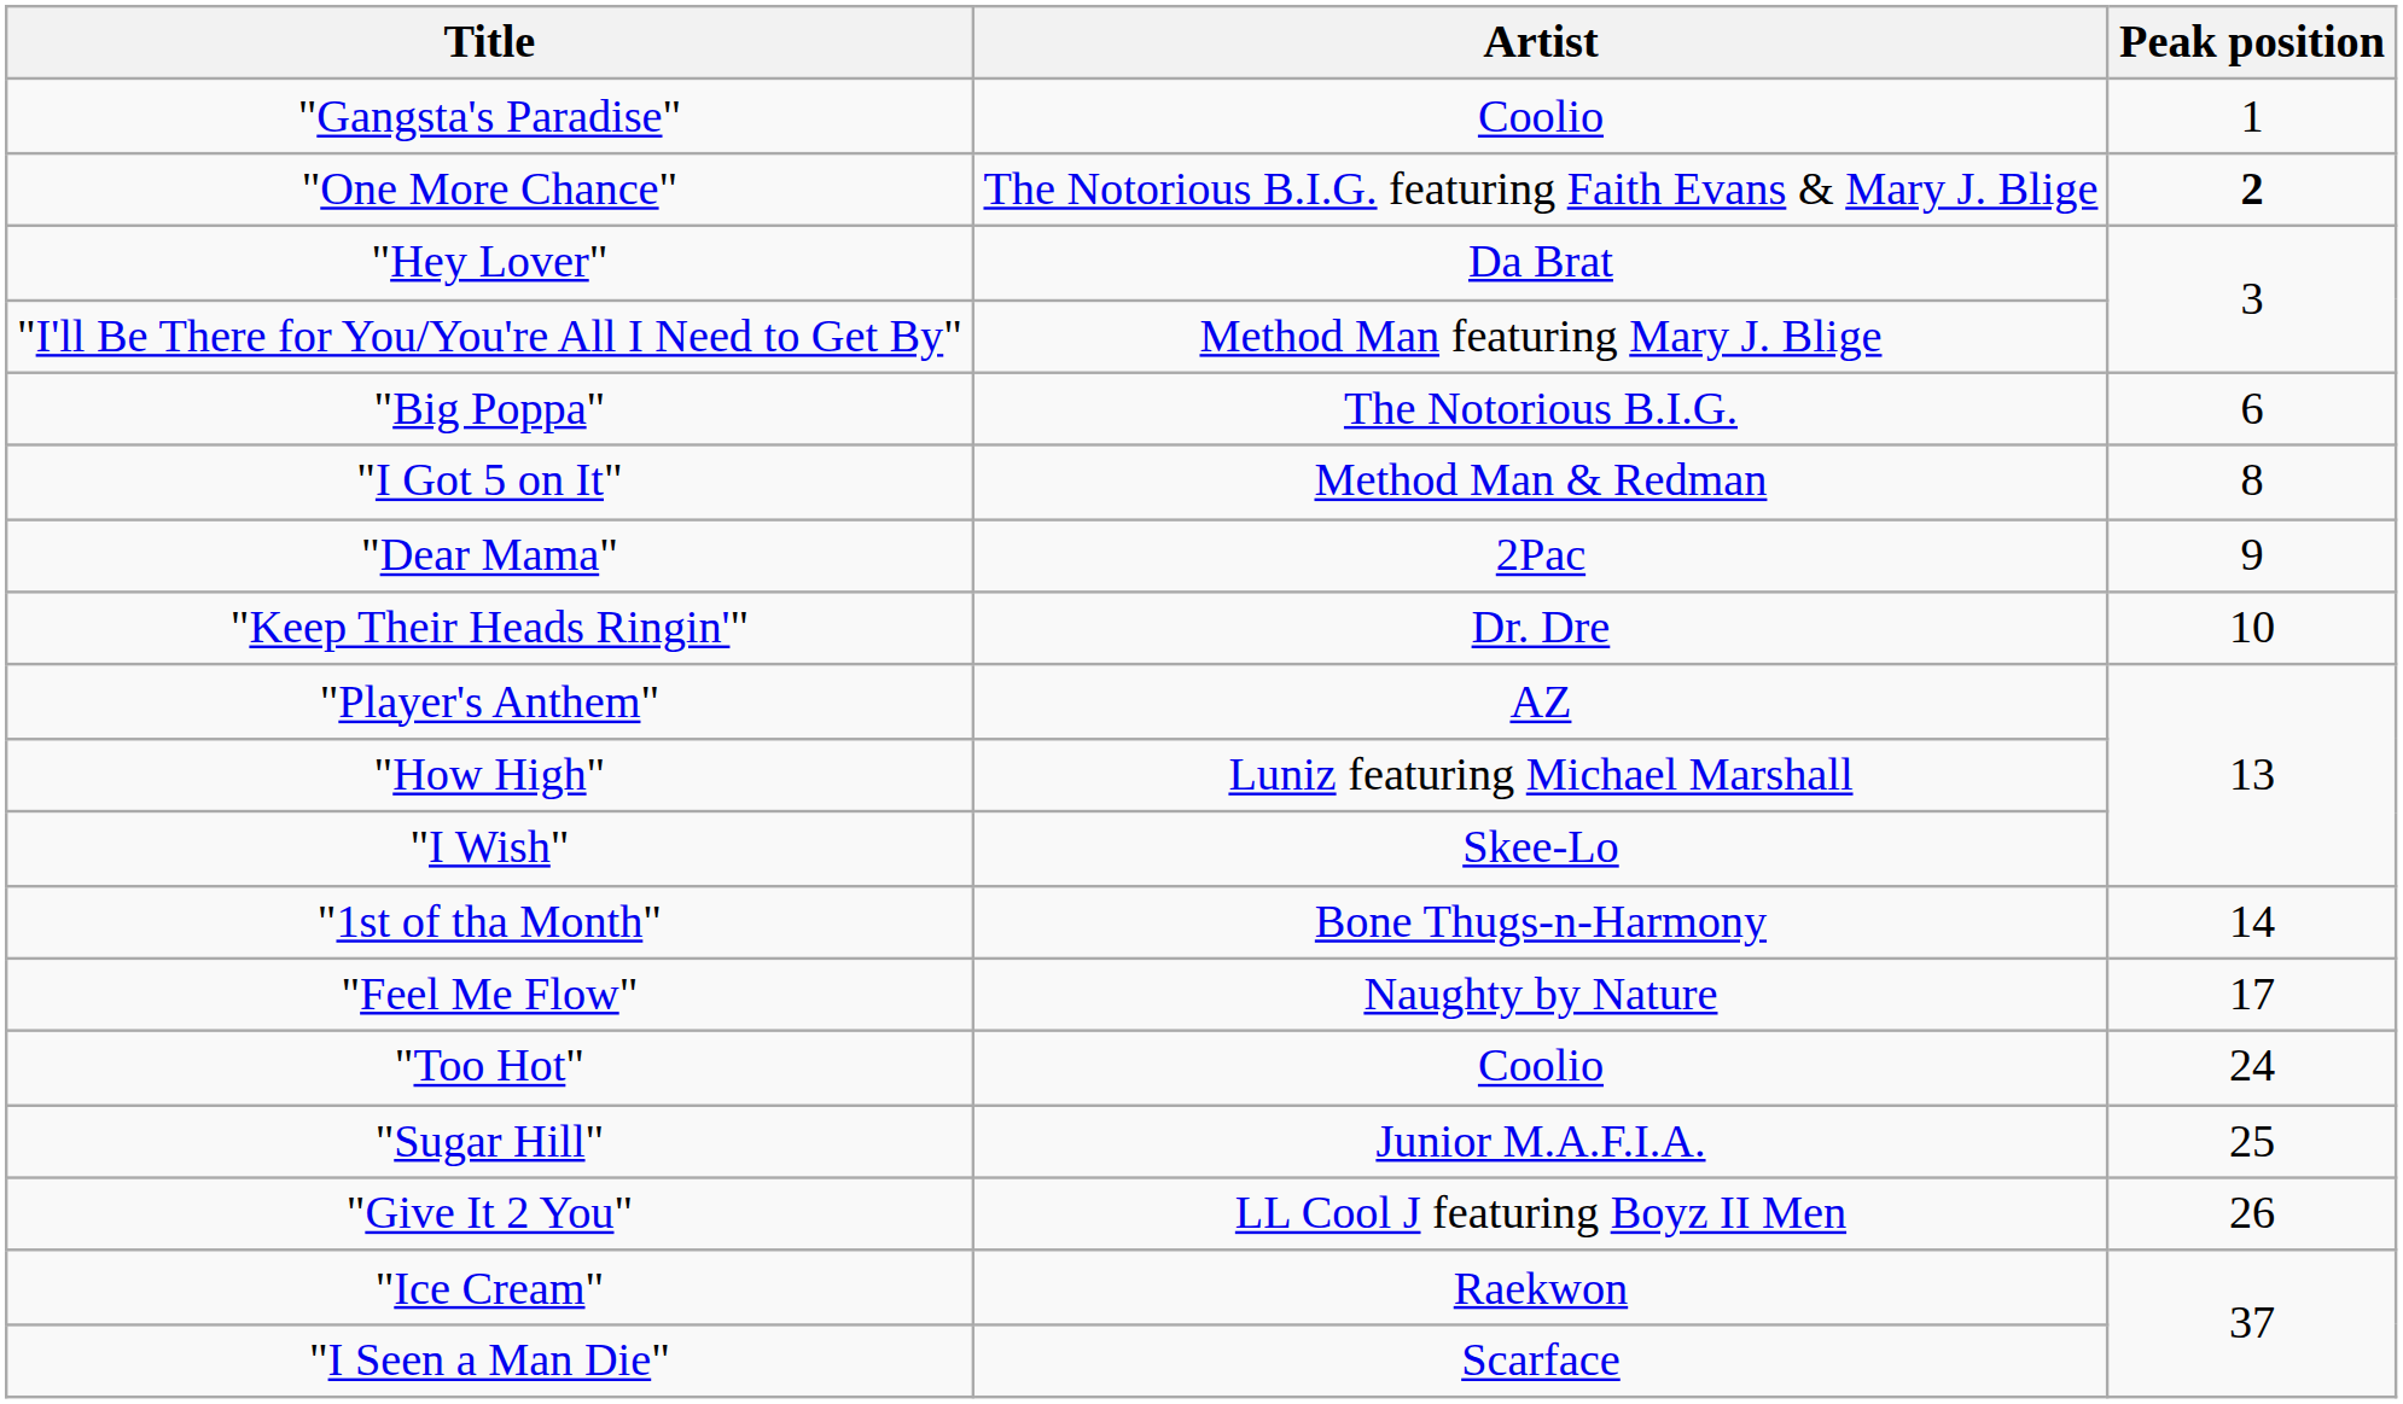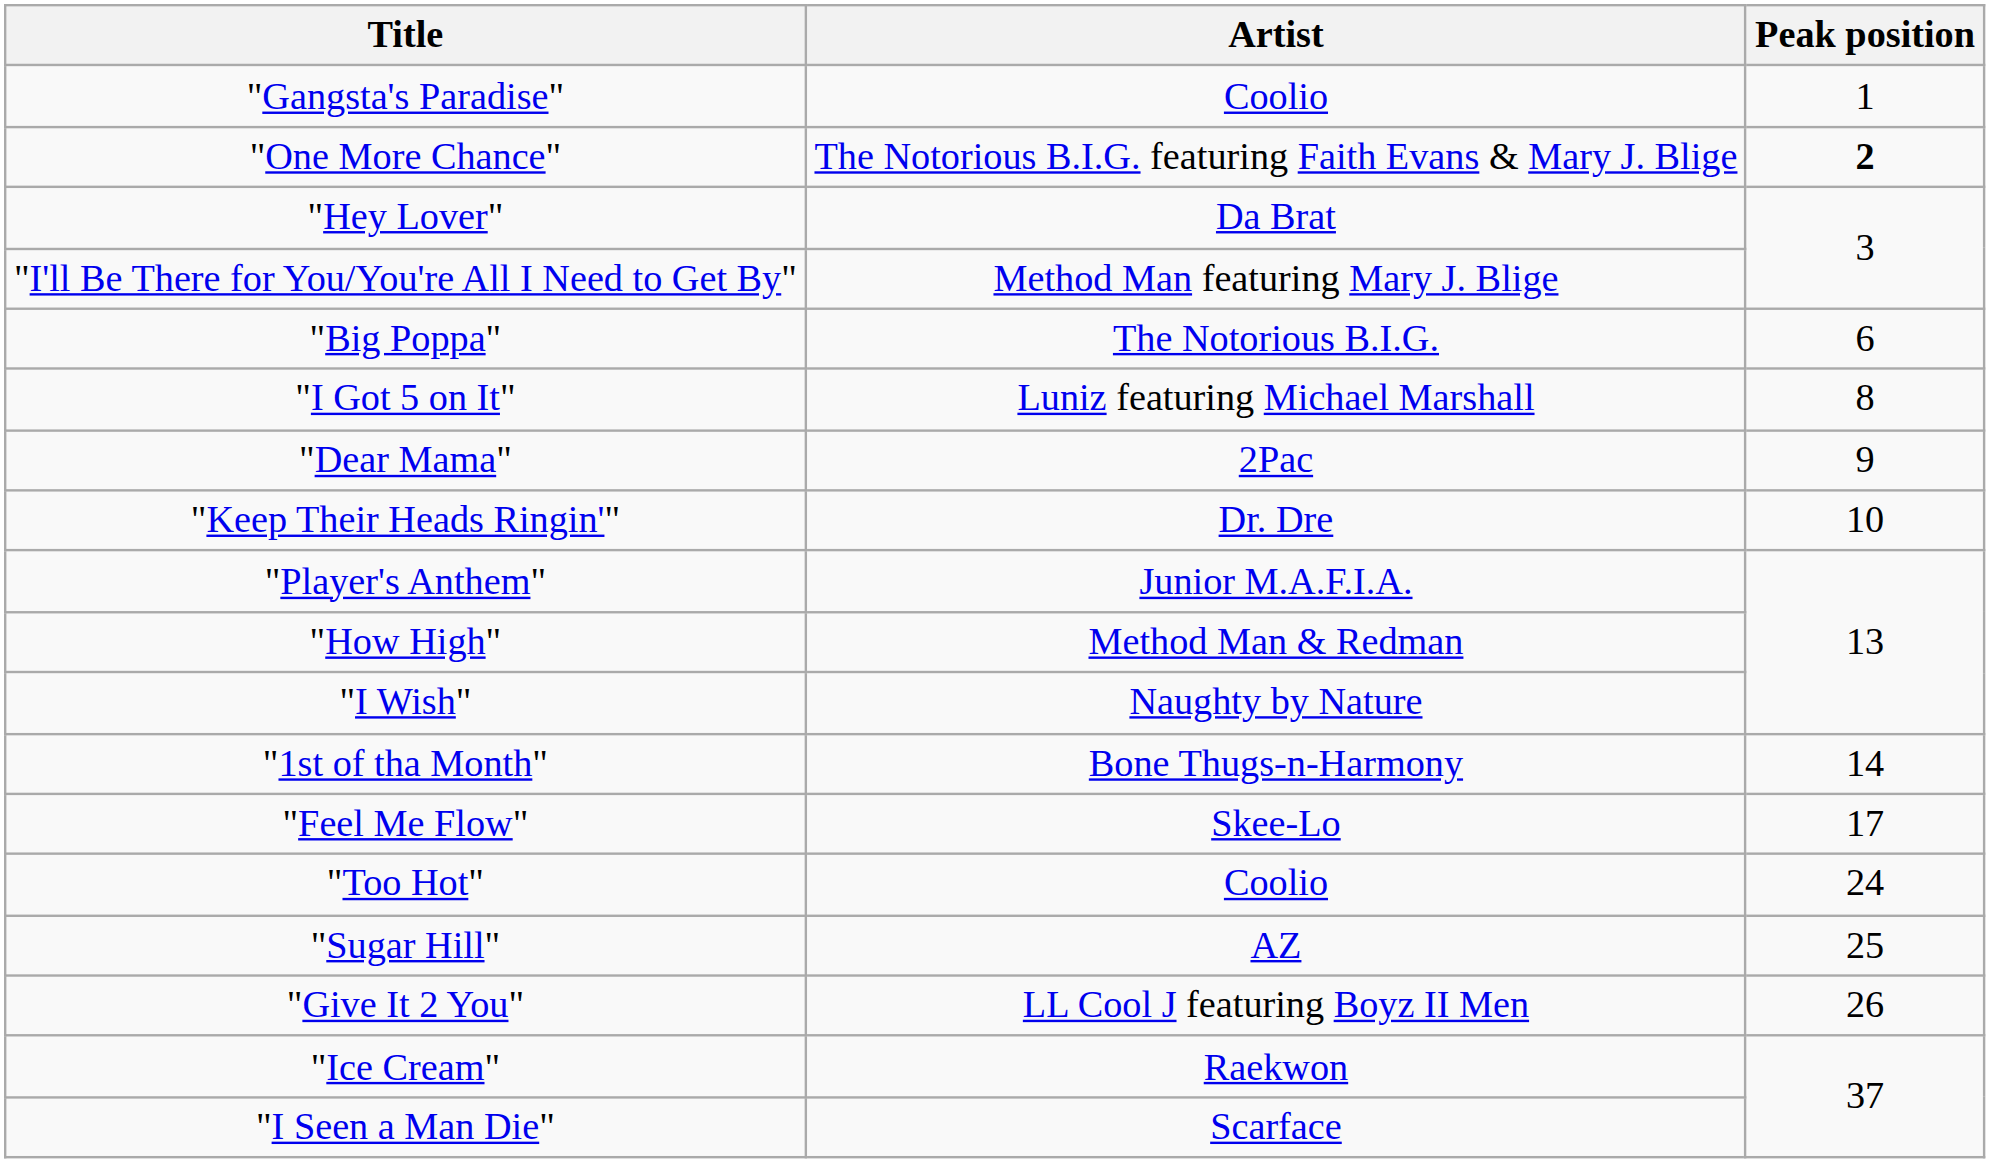"I Got 5 on It" | Artist: Method Man & Redman -> Luniz featuring Michael Marshall
"Player's Anthem" | Artist: AZ -> Junior M.A.F.I.A.
"How High" | Artist: Luniz featuring Michael Marshall -> Method Man & Redman
"I Wish" | Artist: Skee-Lo -> Naughty by Nature
"Feel Me Flow" | Artist: Naughty by Nature -> Skee-Lo
"Sugar Hill" | Artist: Junior M.A.F.I.A. -> AZ
